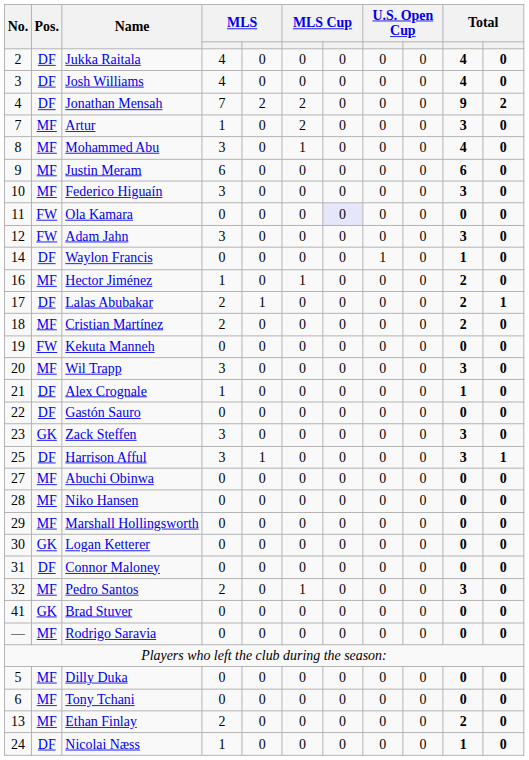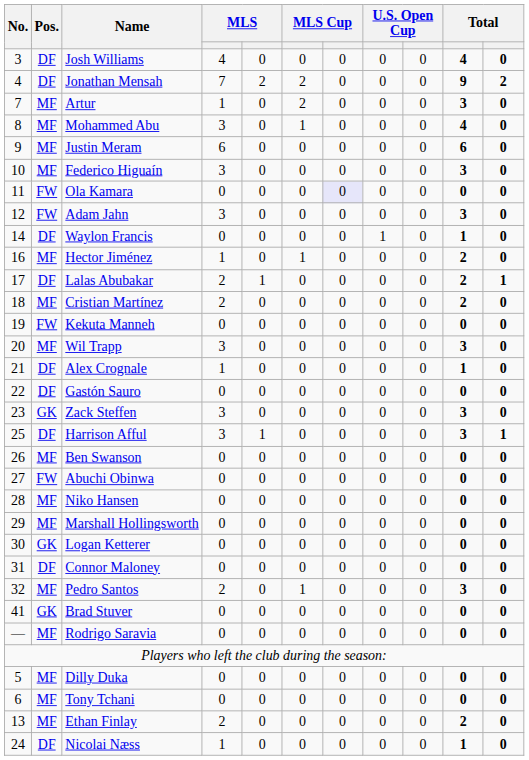- row: 2 | DF | Jukka Raitala | 4 | 0 | 0 | 0 | 0 | 0 | 4 | 0
+ row: 26 | MF | Ben Swanson | 0 | 0 | 0 | 0 | 0 | 0 | 0 | 0
Abuchi Obinwa | Pos.: MF -> FW
